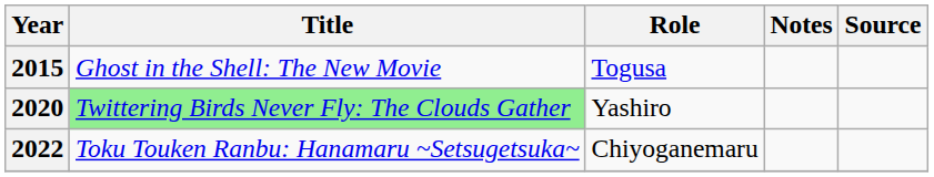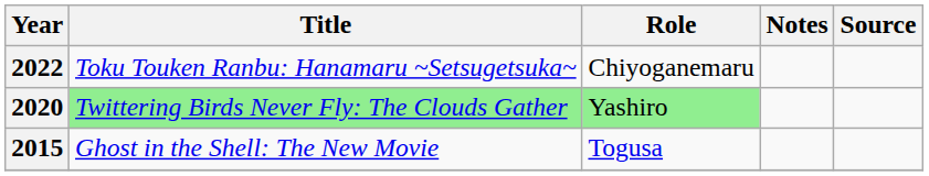rows swapped: 2015 <-> 2022
2020 | Role: no background -> lightgreen background
